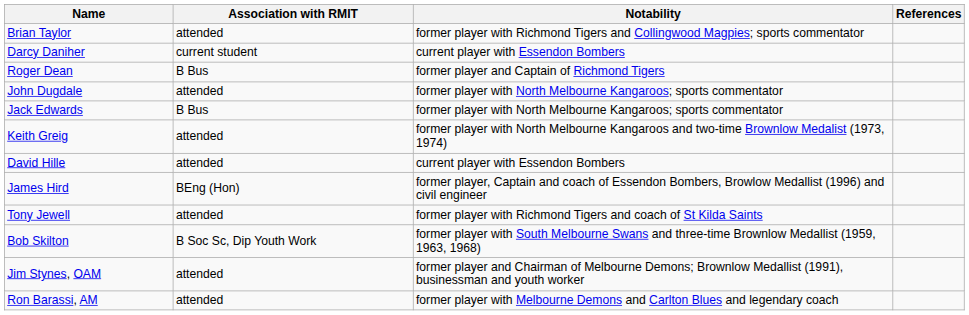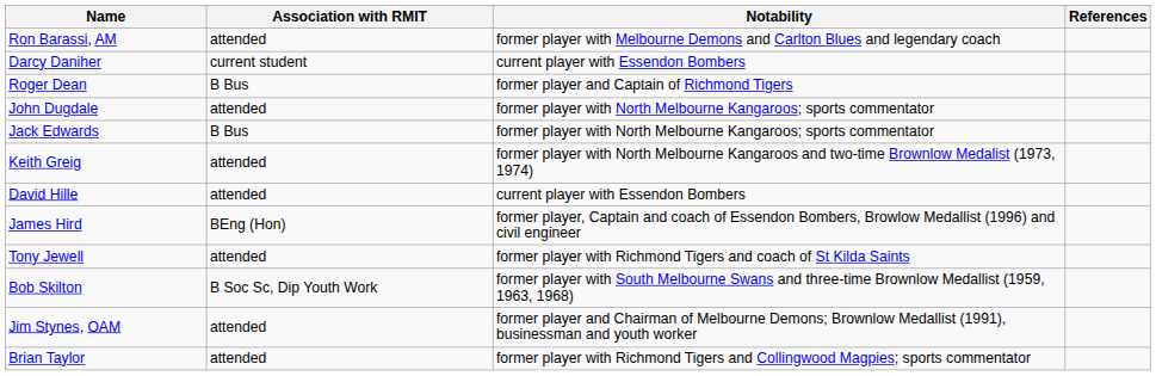rows swapped: Ron Barassi, AM <-> Brian Taylor
